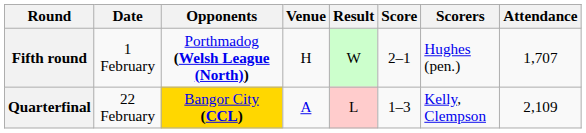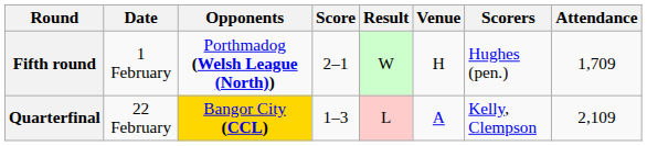columns swapped: Venue <-> Score
Fifth round | Attendance: 1,707 -> 1,709
